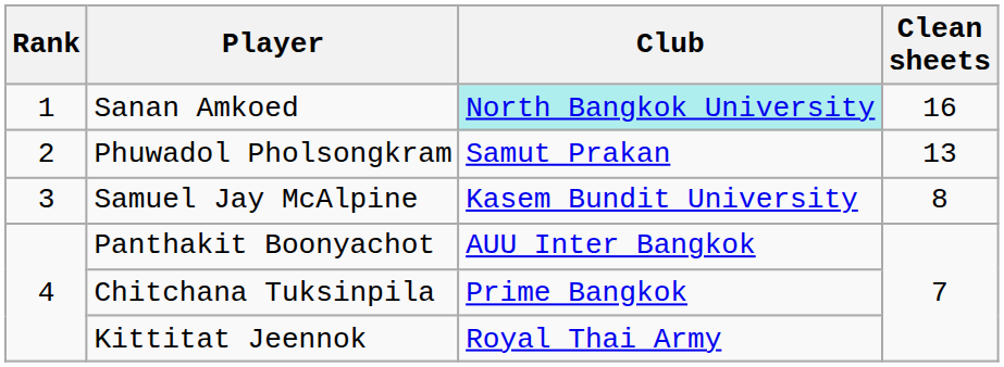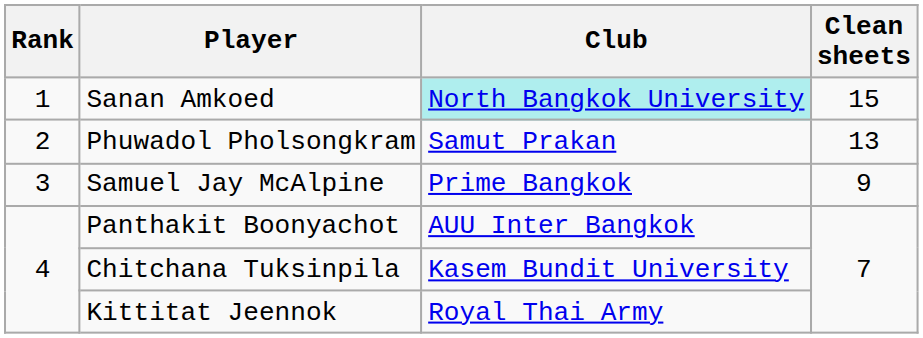Sanan Amkoed | Clean sheets: 16 -> 15
Samuel Jay McAlpine | Club: Kasem Bundit University -> Prime Bangkok
Samuel Jay McAlpine | Clean sheets: 8 -> 9
Chitchana Tuksinpila | Club: Prime Bangkok -> Kasem Bundit University
